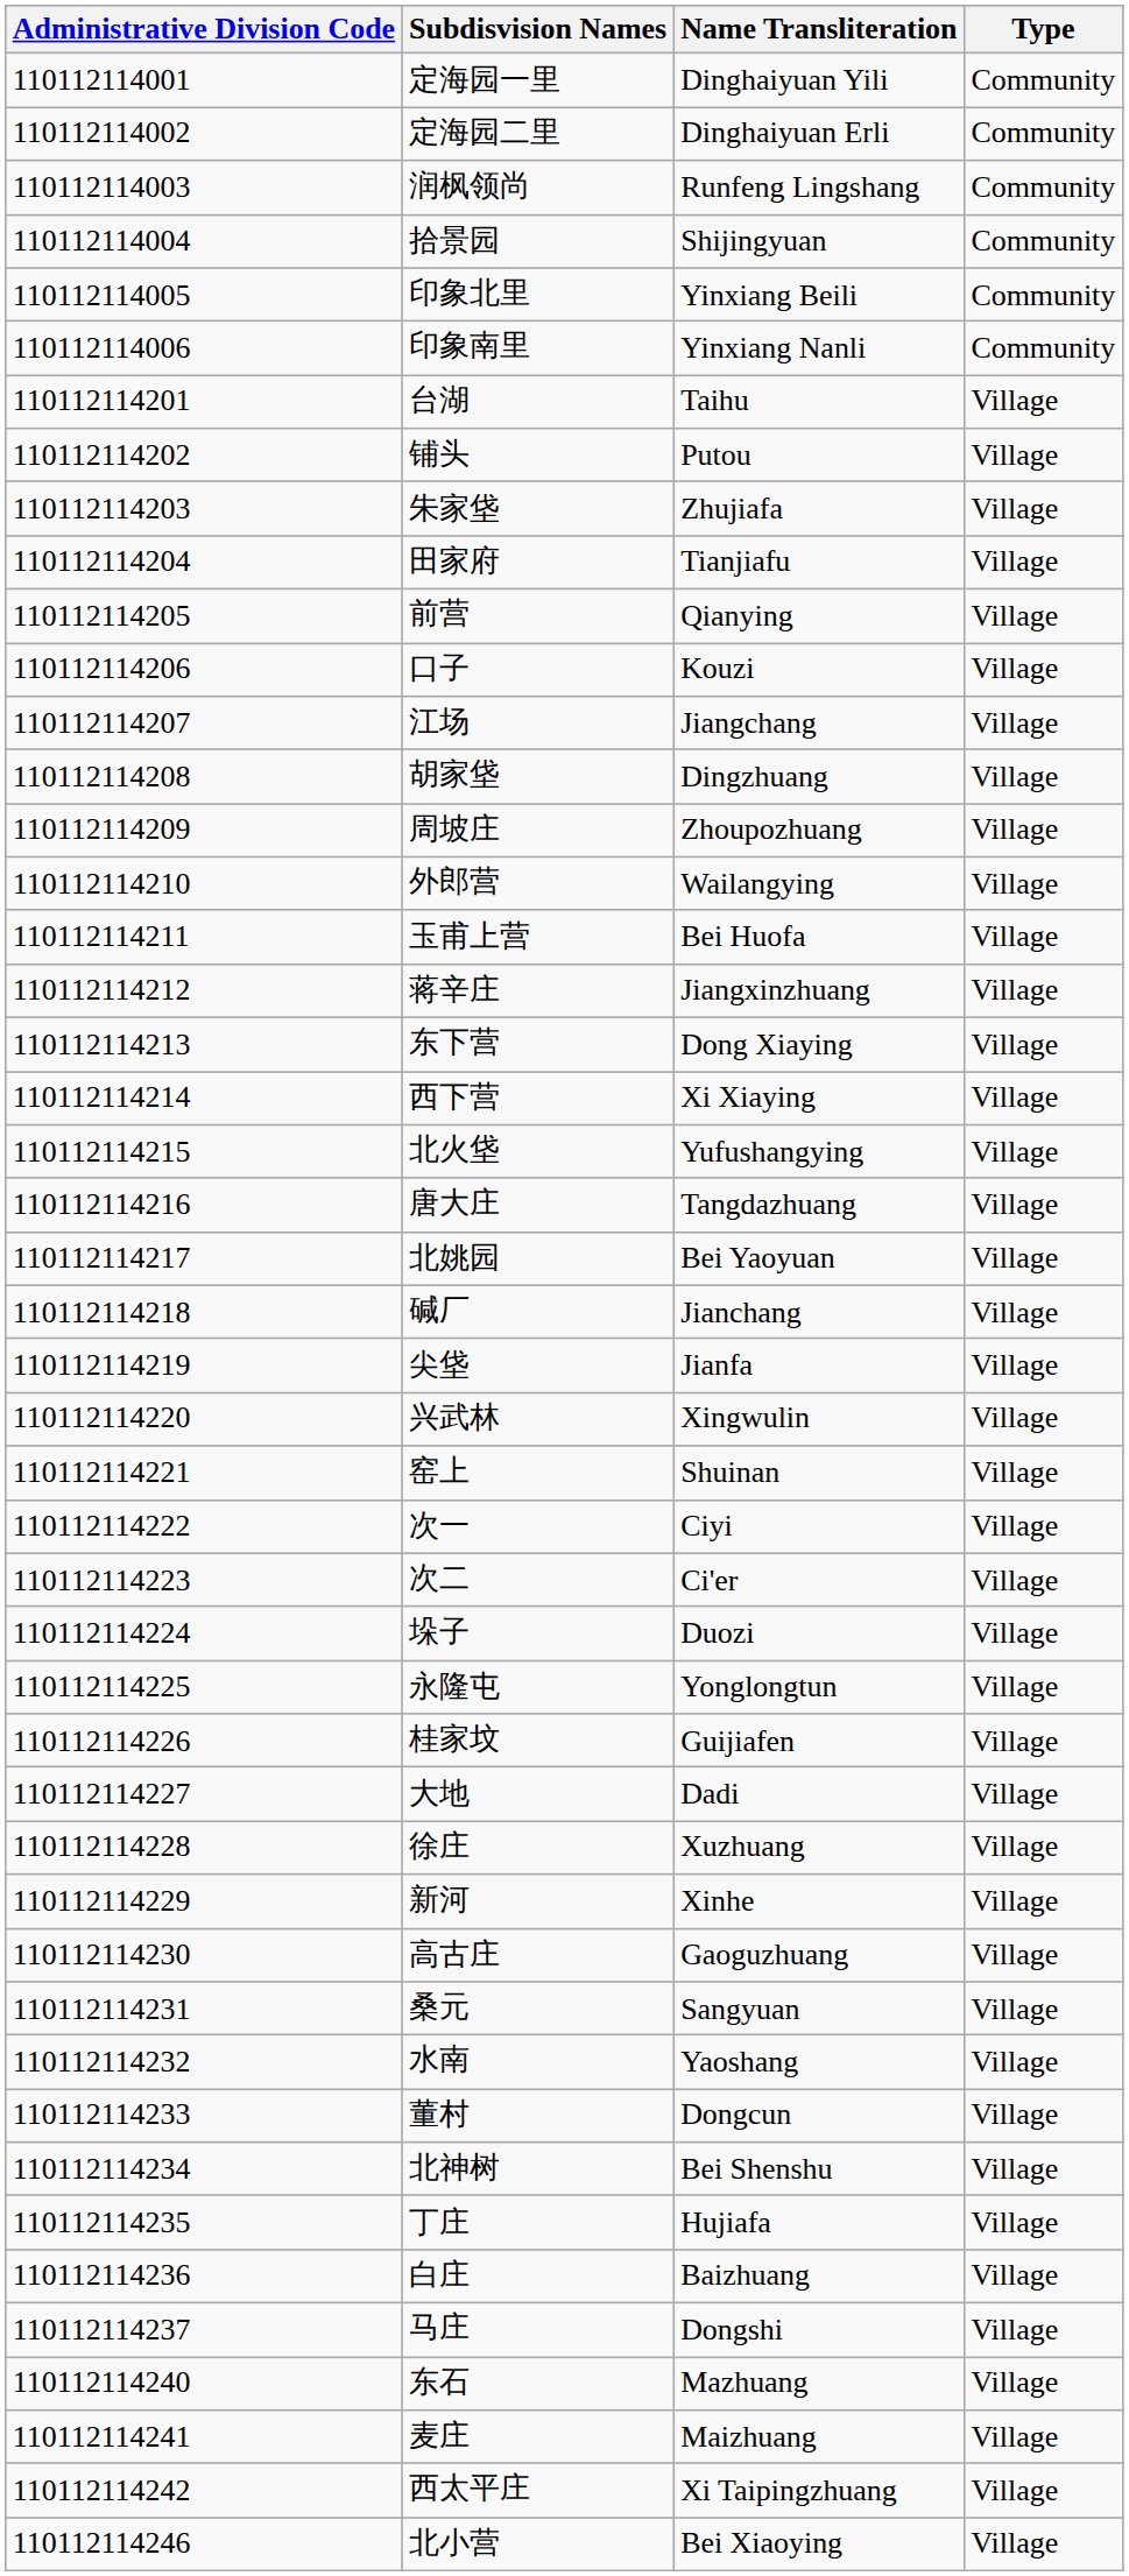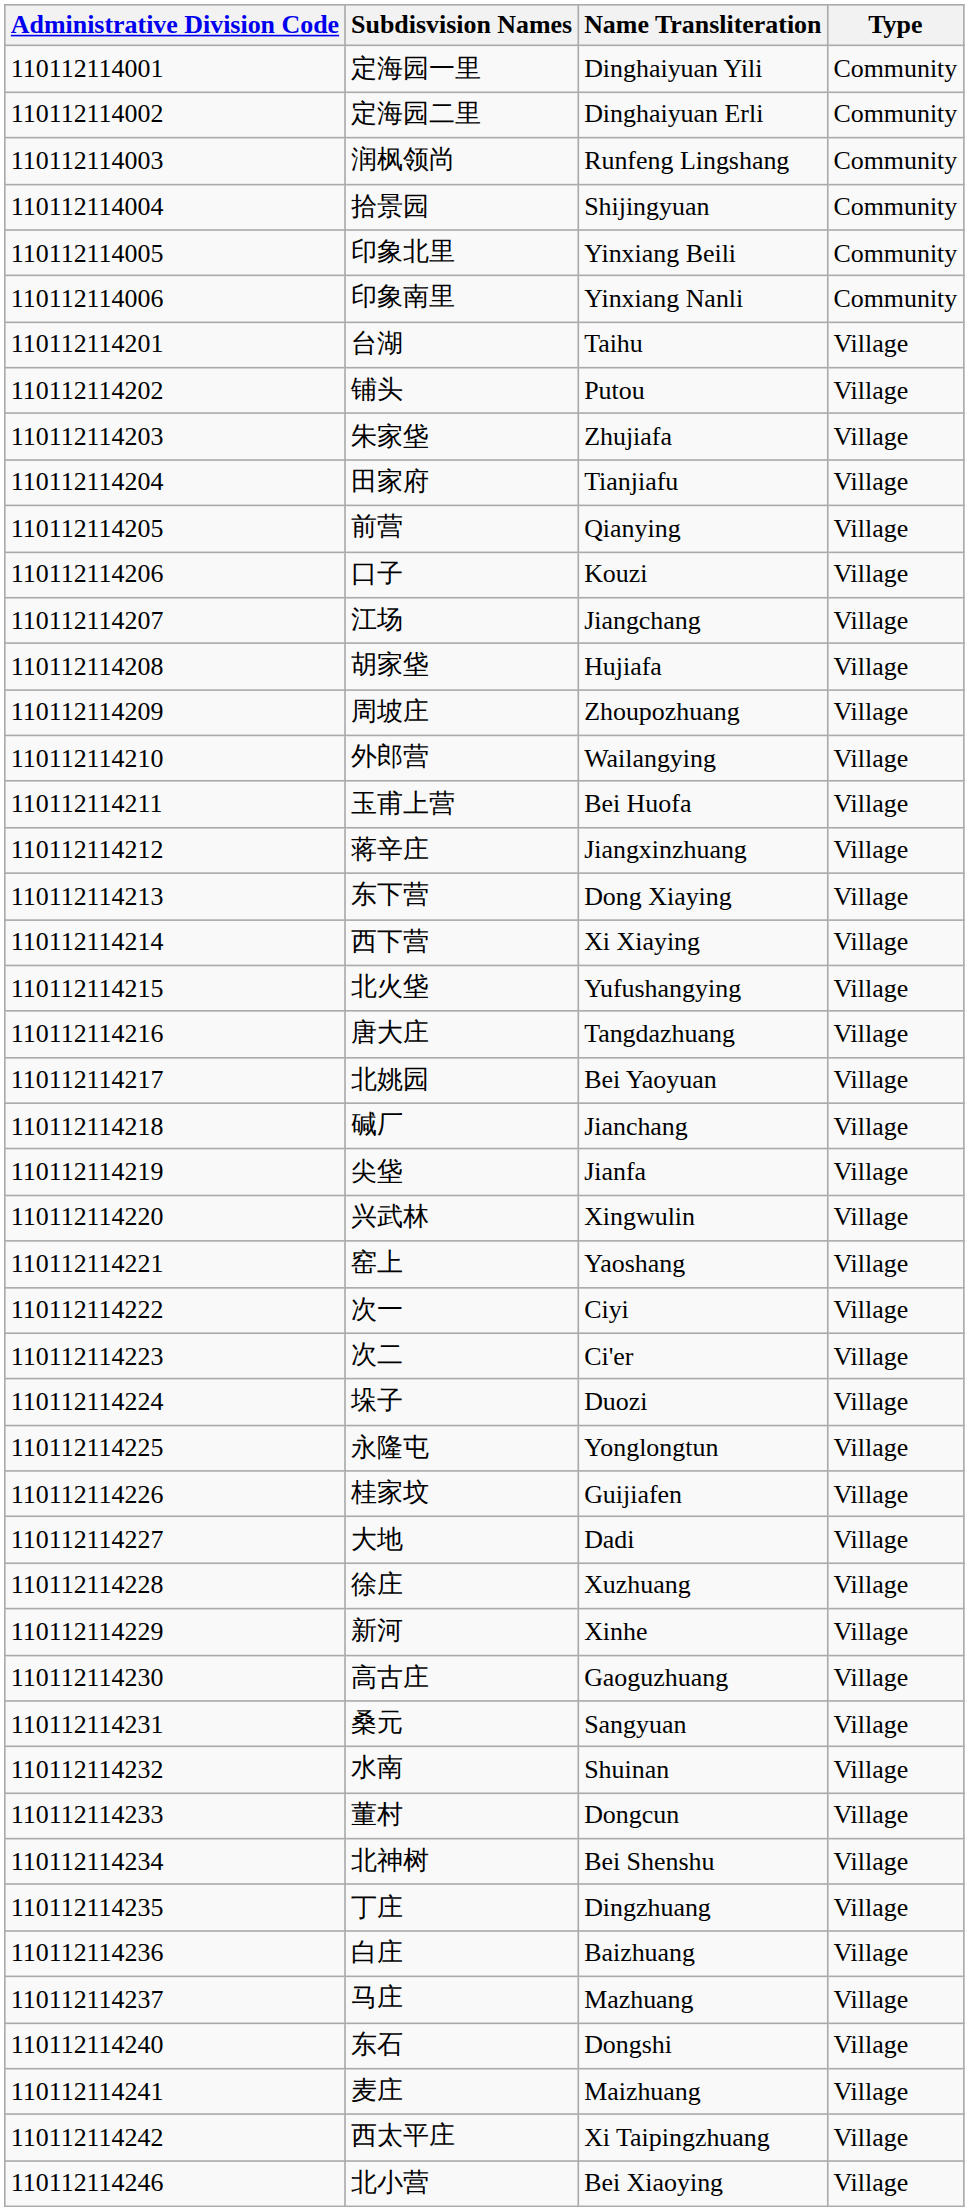胡家垡 | Name Transliteration: Dingzhuang -> Hujiafa
窑上 | Name Transliteration: Shuinan -> Yaoshang
水南 | Name Transliteration: Yaoshang -> Shuinan
丁庄 | Name Transliteration: Hujiafa -> Dingzhuang
马庄 | Name Transliteration: Dongshi -> Mazhuang
东石 | Name Transliteration: Mazhuang -> Dongshi
